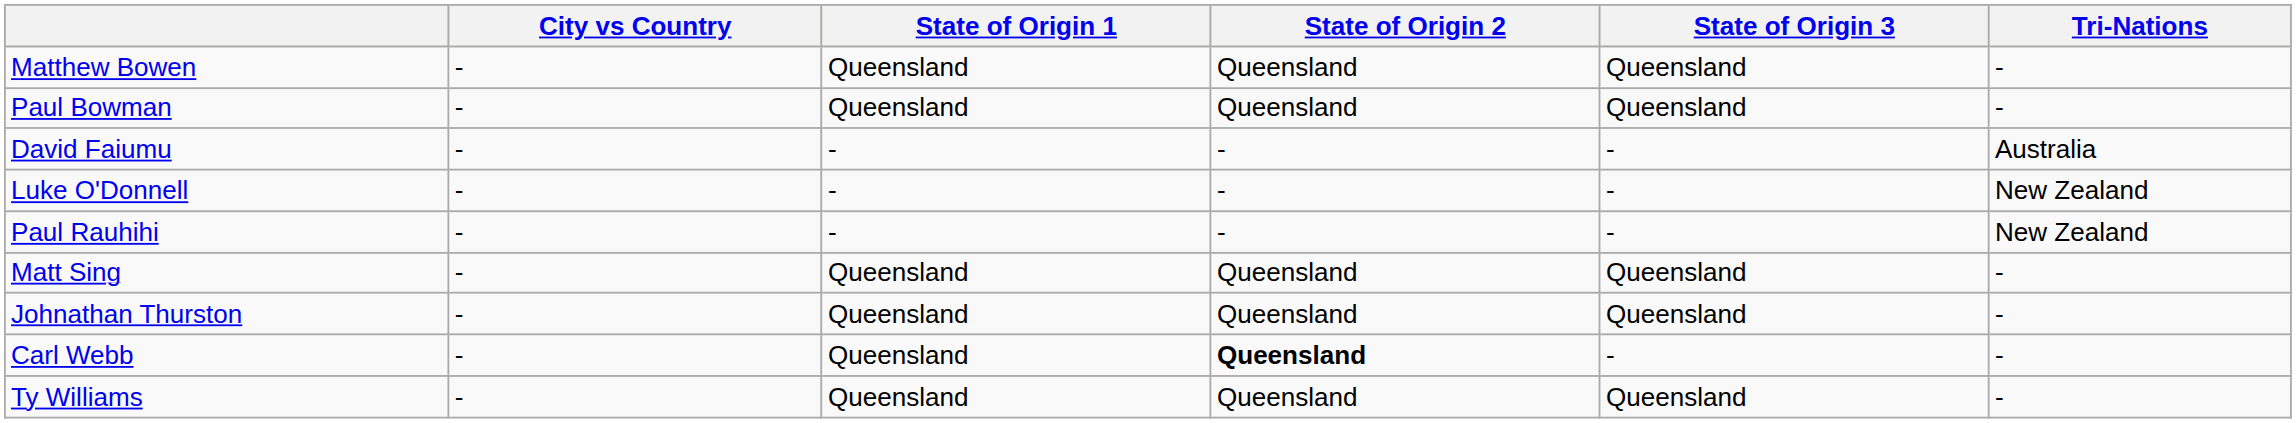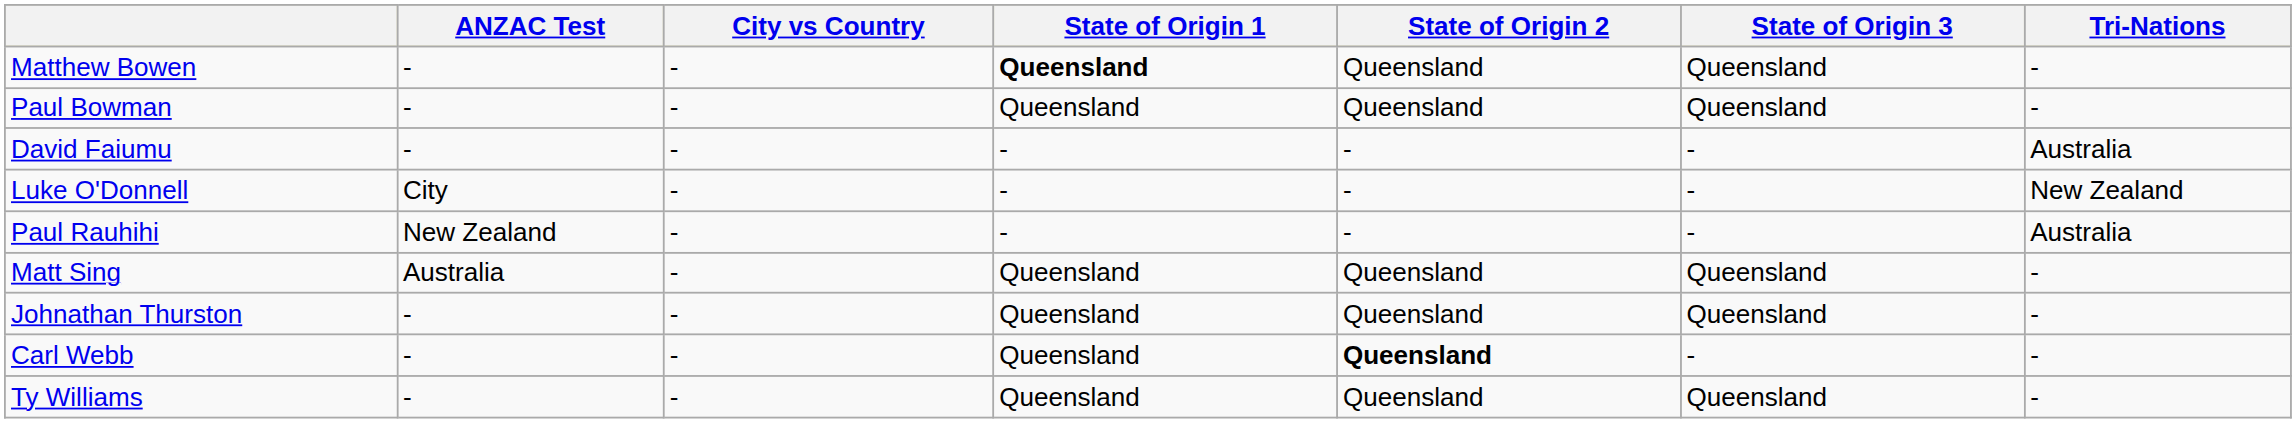+ column: ANZAC Test | - | - | - | City | New Zealand | Australia | - | - | -
Matthew Bowen | State of Origin 1: normal -> bold
Paul Rauhihi | Tri-Nations: New Zealand -> Australia
